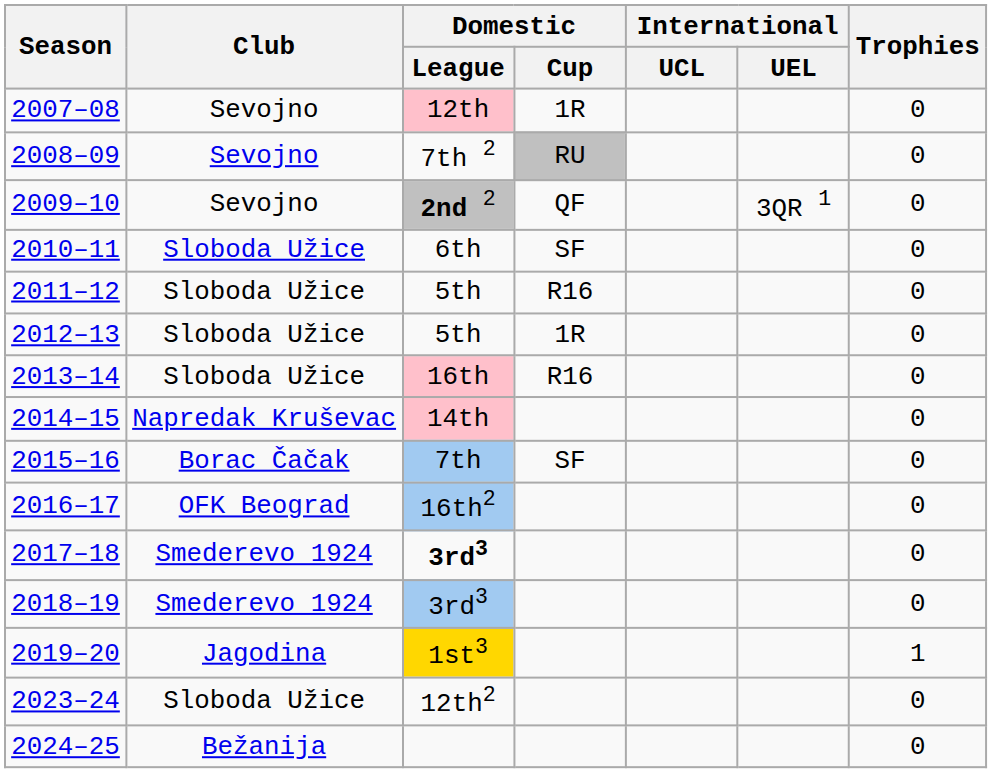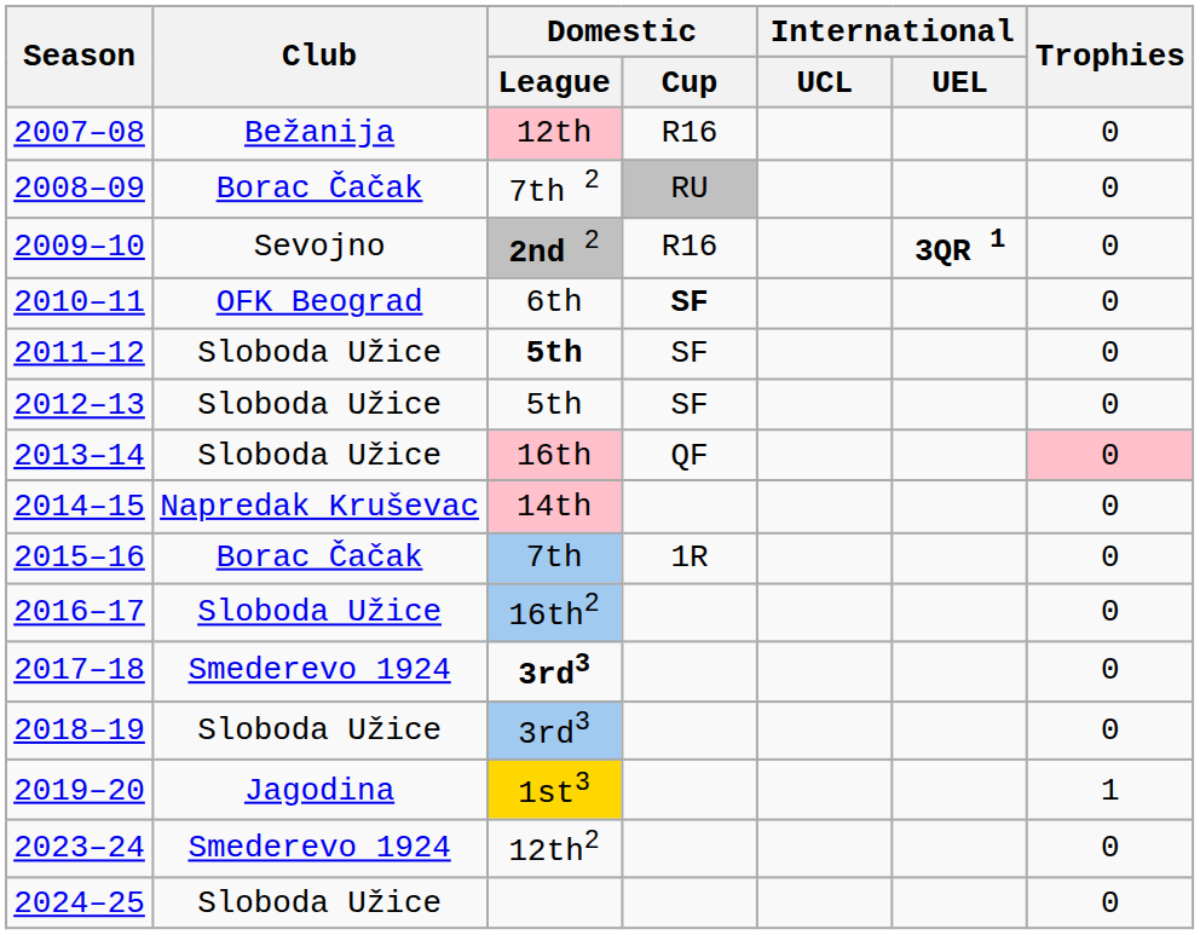2007–08 | Club: Sevojno -> Bežanija
2007–08 | Domestic / Cup: 1R -> R16
2008–09 | Club: Sevojno -> Borac Čačak
2009–10 | Domestic / Cup: QF -> R16
2009–10 | International / UEL: normal -> bold
2010–11 | Club: Sloboda Užice -> OFK Beograd
2010–11 | Domestic / Cup: normal -> bold
2011–12 | Domestic / League: normal -> bold
2011–12 | Domestic / Cup: R16 -> SF
2012–13 | Domestic / Cup: 1R -> SF
2013–14 | Domestic / Cup: R16 -> QF
2013–14 | Trophies: no background -> pink background
2015–16 | Domestic / Cup: SF -> 1R
2016–17 | Club: OFK Beograd -> Sloboda Užice
2018–19 | Club: Smederevo 1924 -> Sloboda Užice
2023–24 | Club: Sloboda Užice -> Smederevo 1924
2024–25 | Club: Bežanija -> Sloboda Užice
